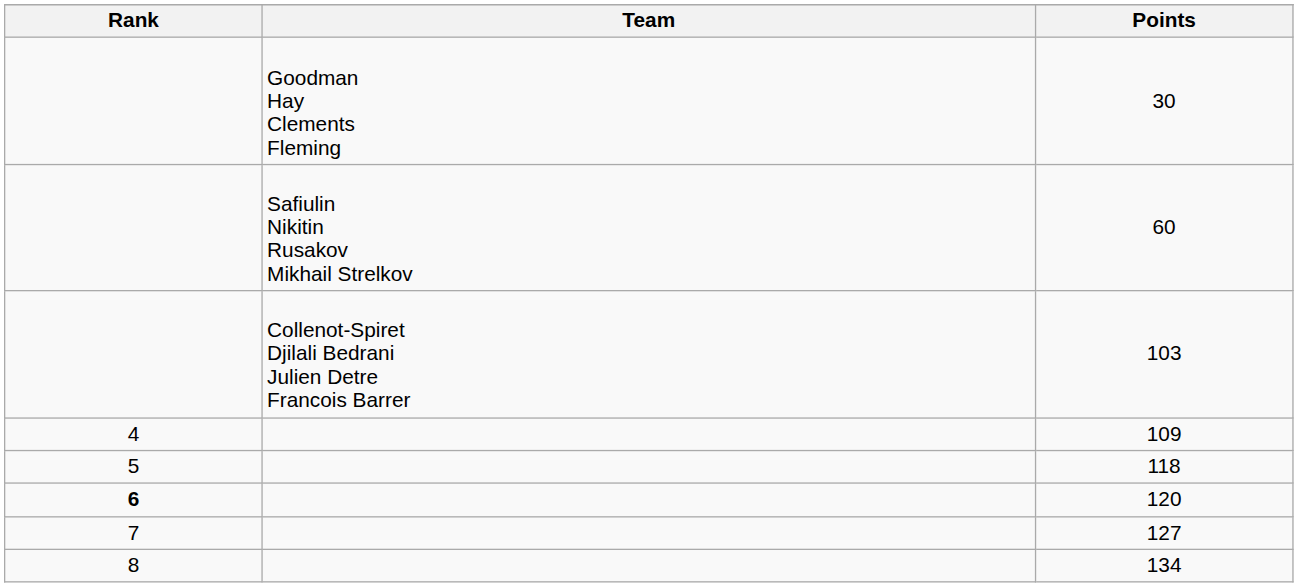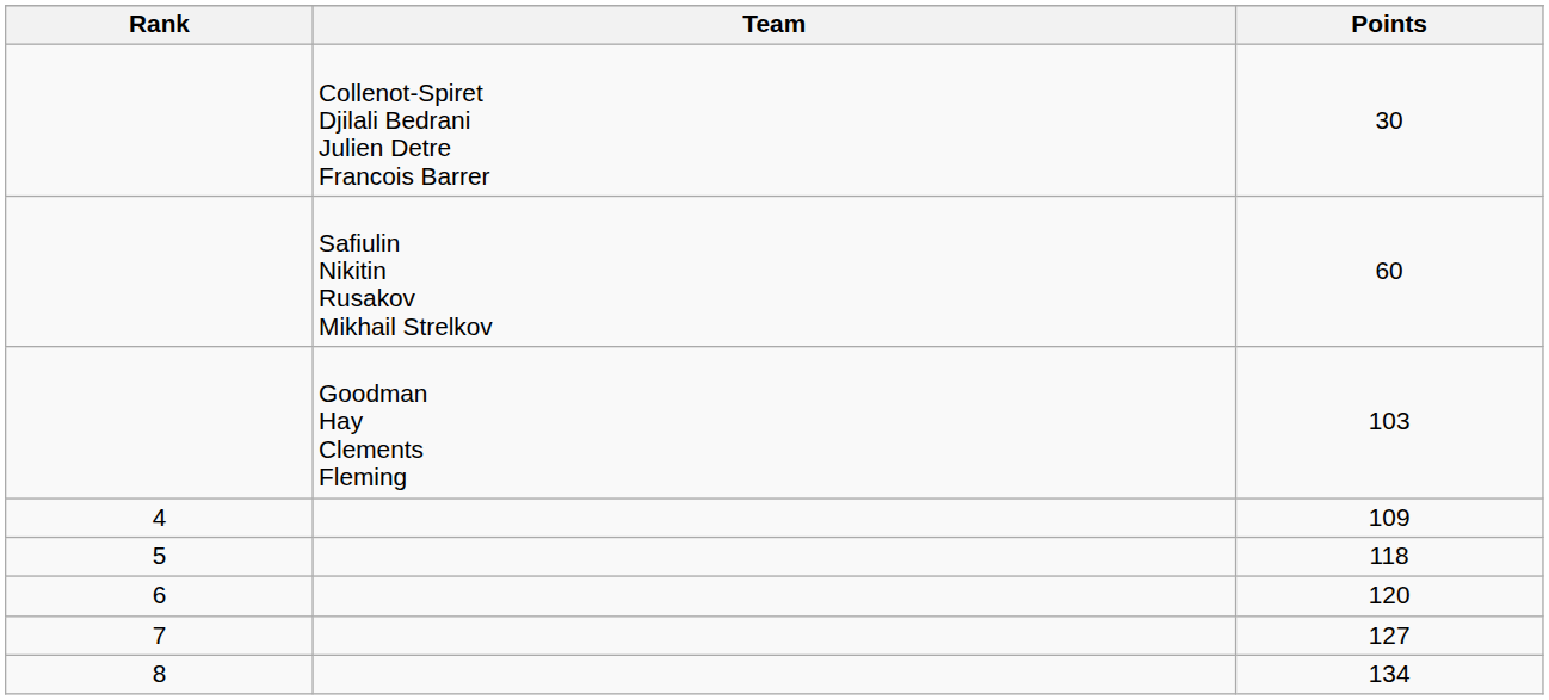30 | Team: Goodman Hay Clements Fleming -> Collenot-Spiret Djilali Bedrani Julien Detre Francois Barrer
103 | Team: Collenot-Spiret Djilali Bedrani Julien Detre Francois Barrer -> Goodman Hay Clements Fleming
120 | Rank: bold -> normal
